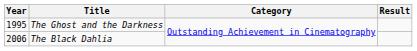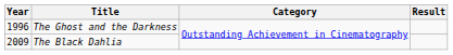The Ghost and the Darkness | Year: 1995 -> 1996
The Black Dahlia | Year: 2006 -> 2009
